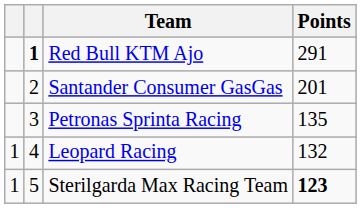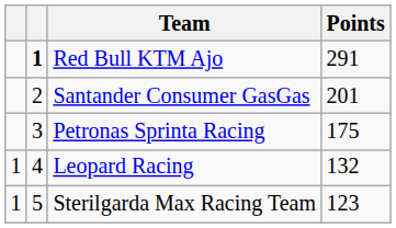Petronas Sprinta Racing | Points: 135 -> 175
Sterilgarda Max Racing Team | Points: bold -> normal
